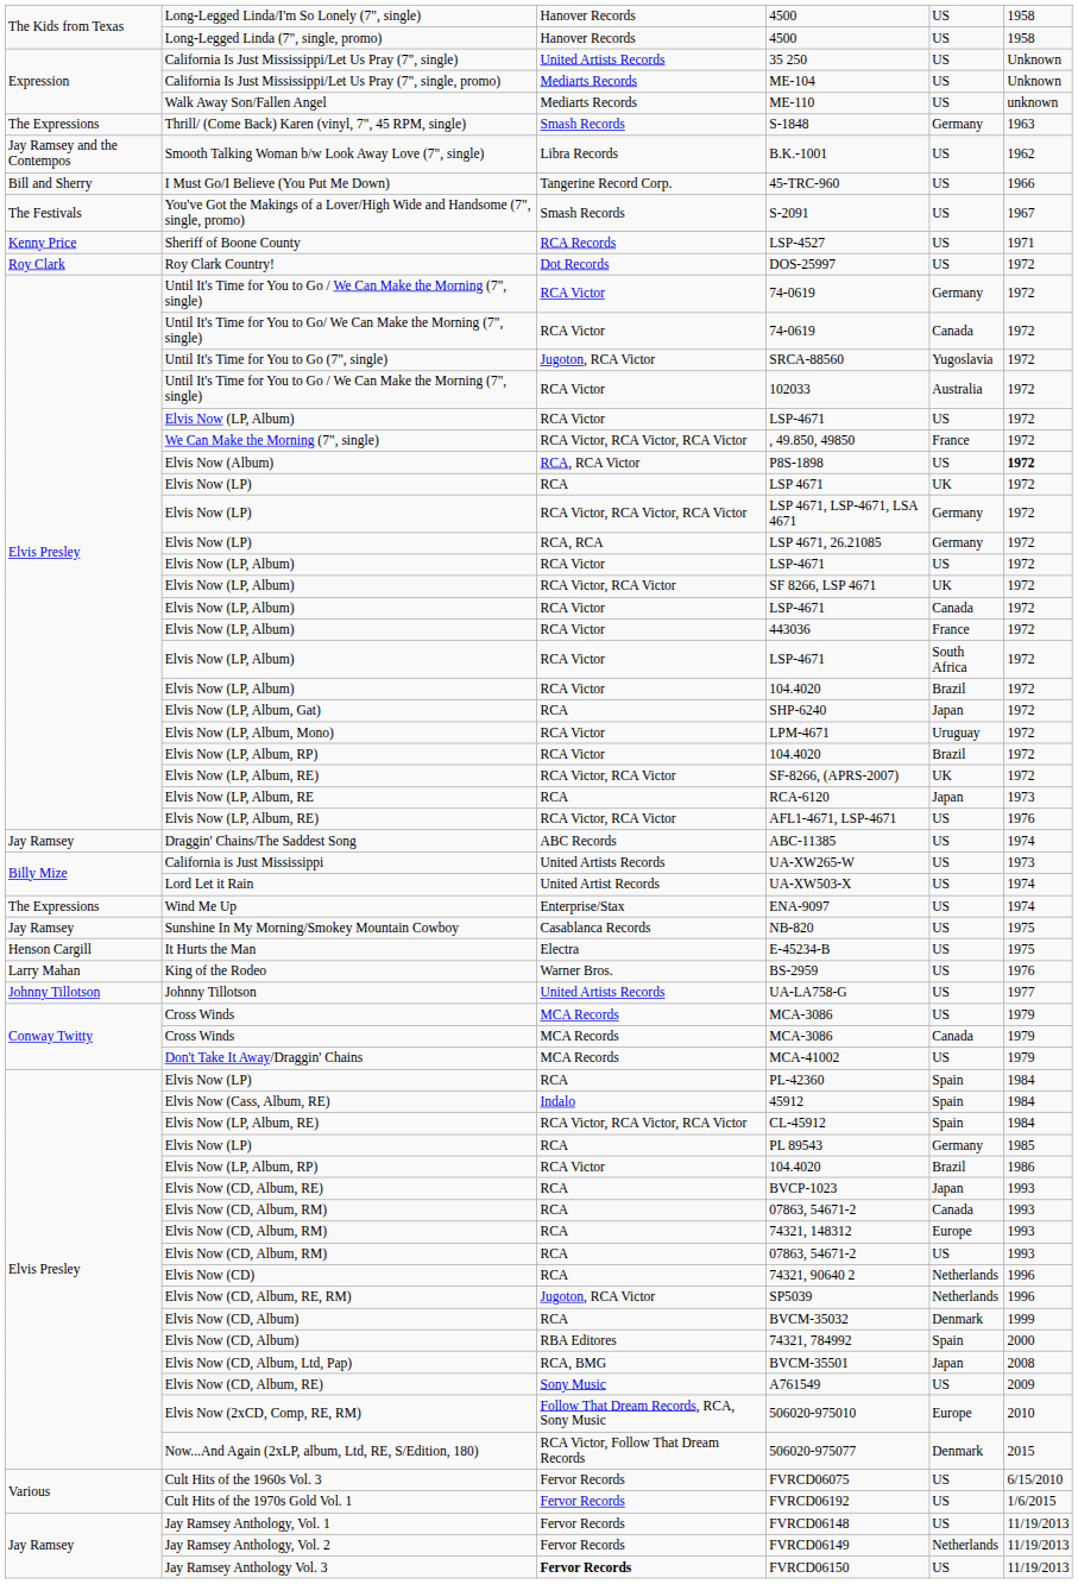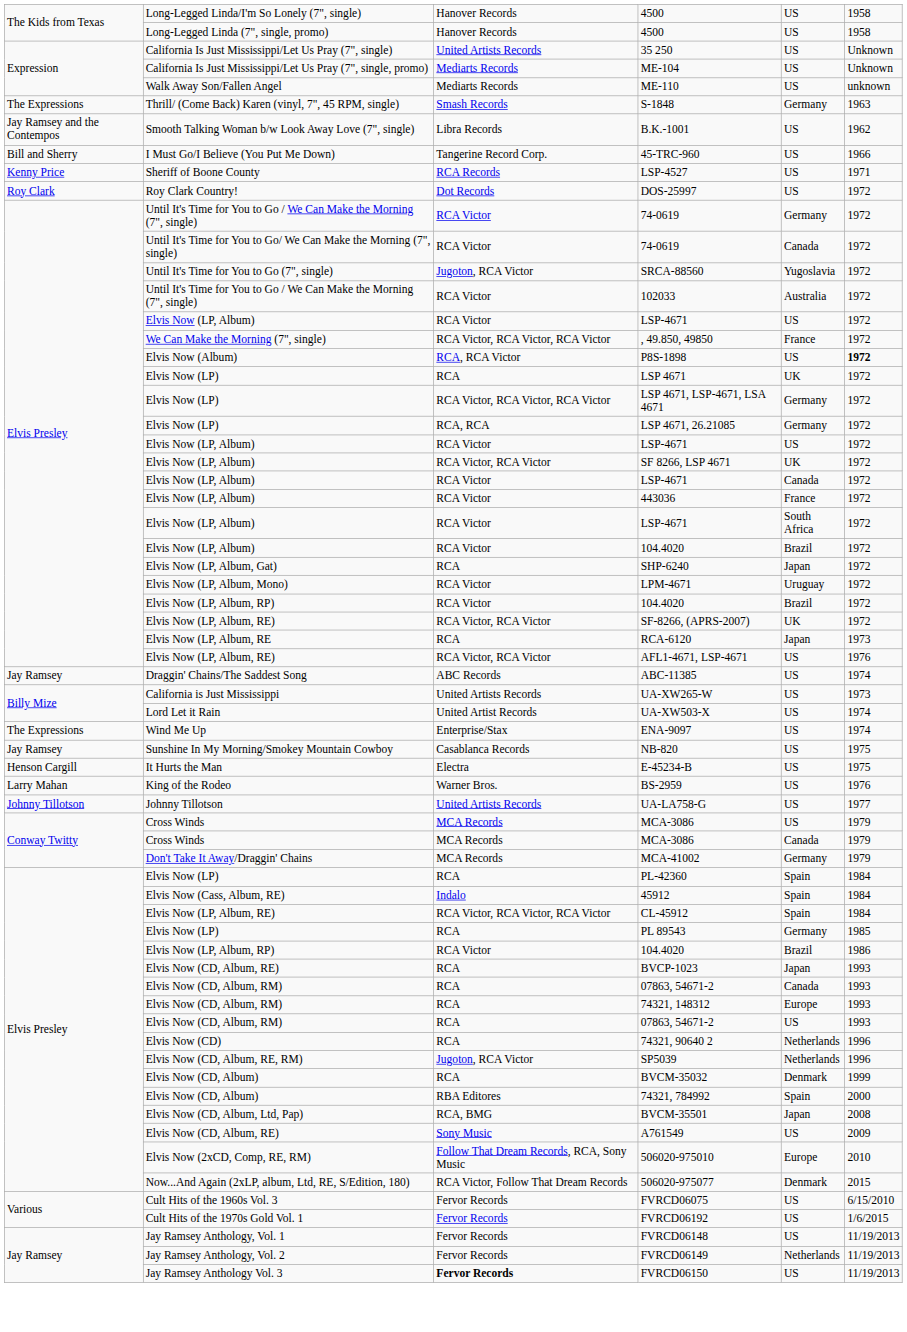- row: The Festivals | You've Got the Makings of a Lover/High Wide and Handsome (7", single, promo) | Smash Records | S-2091 | US | 1967
MCA-41002 | column 5: US -> Germany
